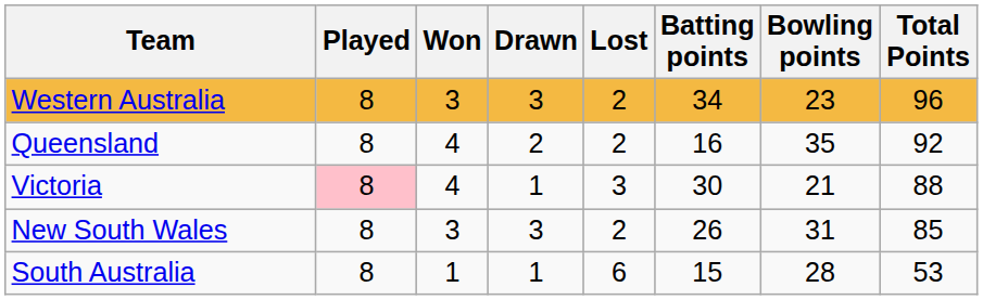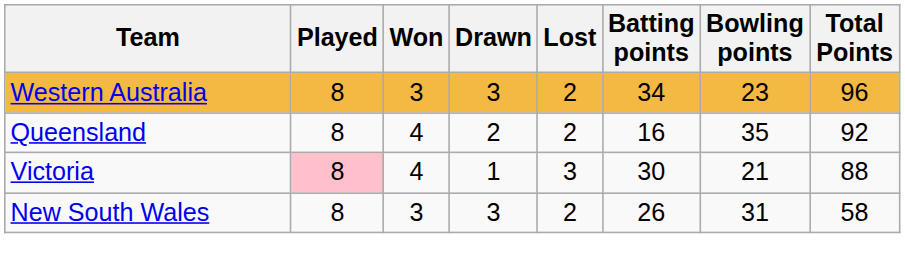New South Wales | Total Points: 85 -> 58
- row: South Australia | 8 | 1 | 1 | 6 | 15 | 28 | 53
